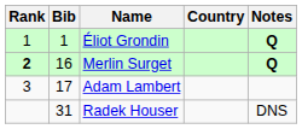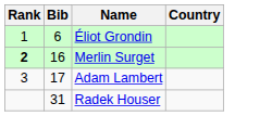- column: Notes | Q | Q | DNS
Éliot Grondin | Bib: 1 -> 6
